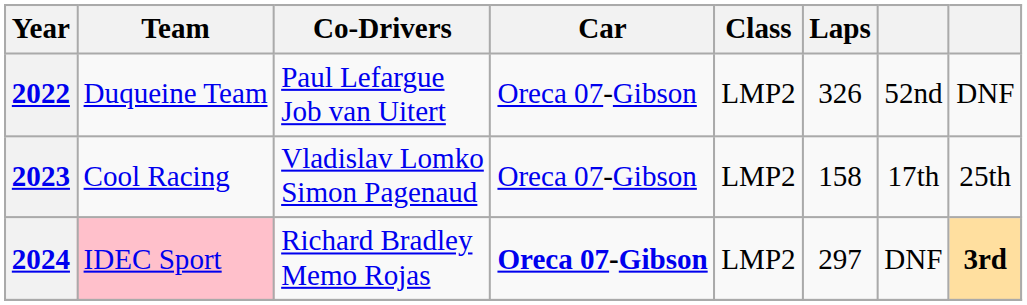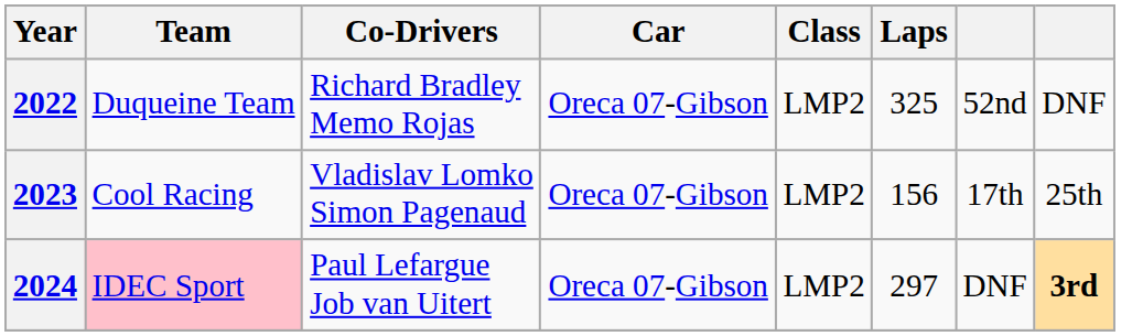2022 | Co-Drivers: Paul Lefargue Job van Uitert -> Richard Bradley Memo Rojas
2022 | Laps: 326 -> 325
2023 | Laps: 158 -> 156
2024 | Co-Drivers: Richard Bradley Memo Rojas -> Paul Lefargue Job van Uitert
2024 | Car: bold -> normal
